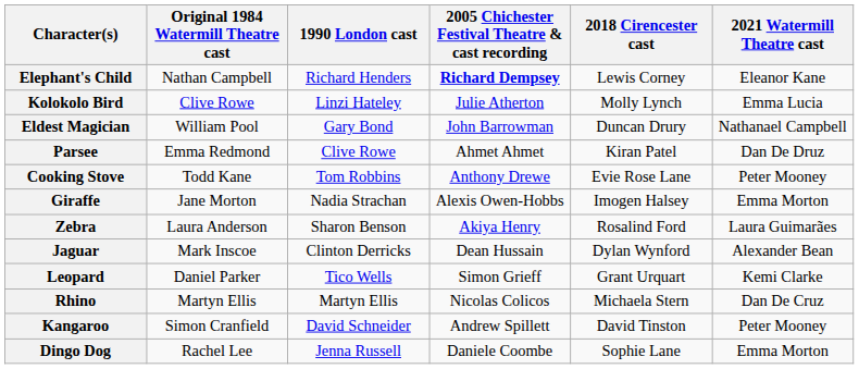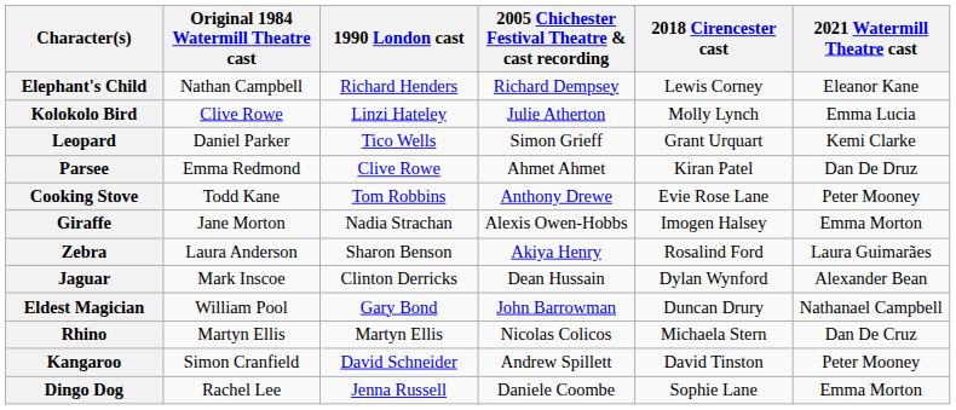Elephant's Child | 2005 Chichester Festival Theatre & cast recording: bold -> normal
rows swapped: Eldest Magician <-> Leopard
